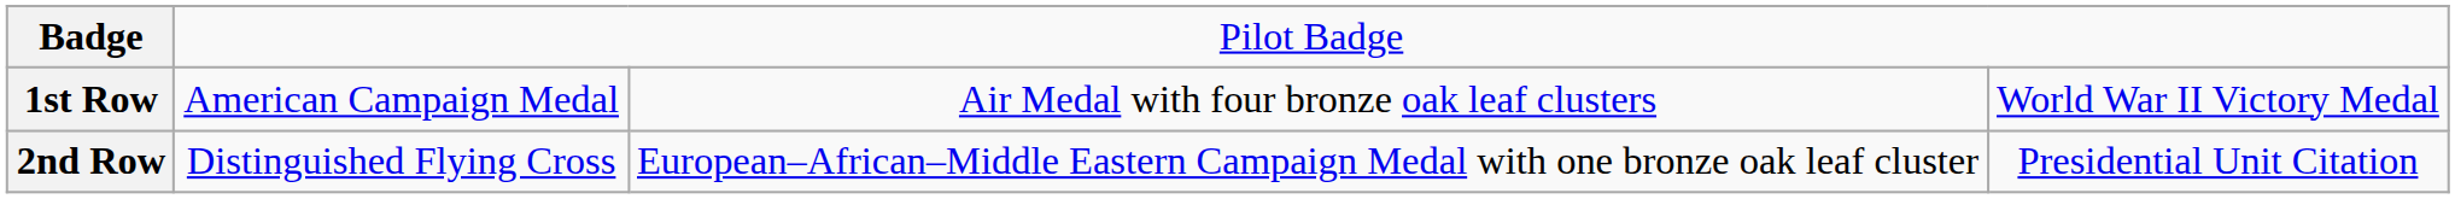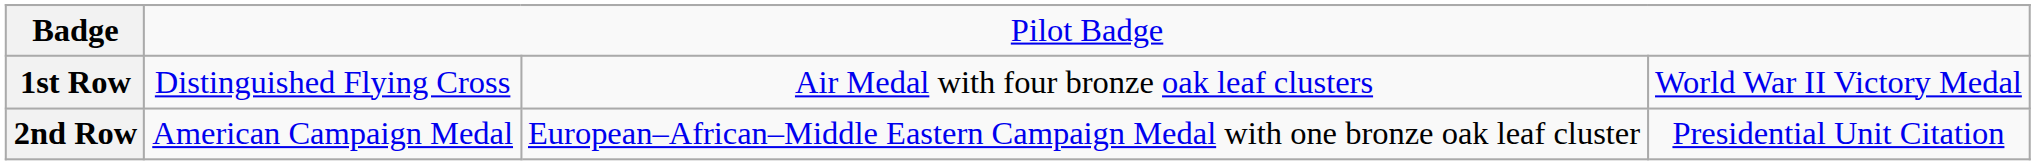1st Row | column 2: American Campaign Medal -> Distinguished Flying Cross
2nd Row | column 2: Distinguished Flying Cross -> American Campaign Medal
